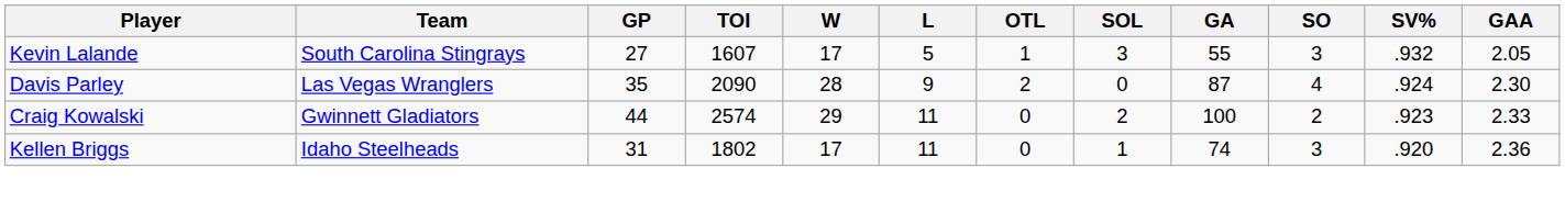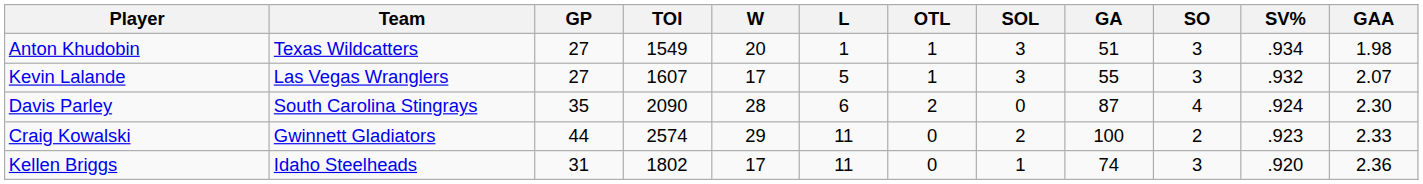+ row: Anton Khudobin | Texas Wildcatters | 27 | 1549 | 20 | 1 | 1 | 3 | 51 | 3 | .934 | 1.98
Kevin Lalande | Team: South Carolina Stingrays -> Las Vegas Wranglers
Kevin Lalande | GAA: 2.05 -> 2.07
Davis Parley | Team: Las Vegas Wranglers -> South Carolina Stingrays
Davis Parley | L: 9 -> 6
